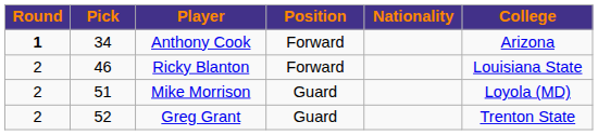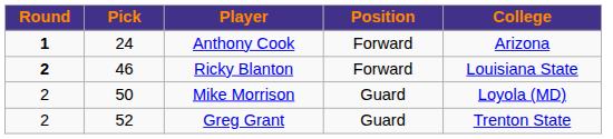- column: Nationality
Anthony Cook | Pick: 34 -> 24
Ricky Blanton | Round: normal -> bold
Mike Morrison | Pick: 51 -> 50
